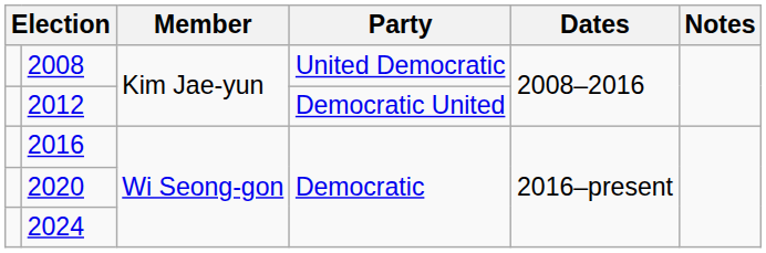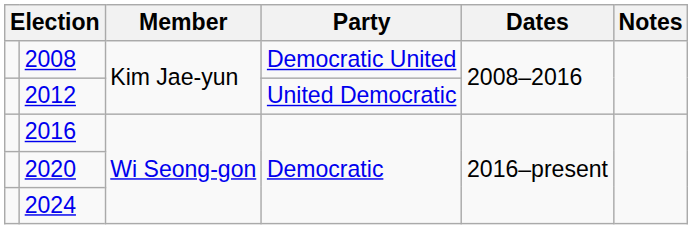2008 | Party: United Democratic -> Democratic United
2012 | Party: Democratic United -> United Democratic
